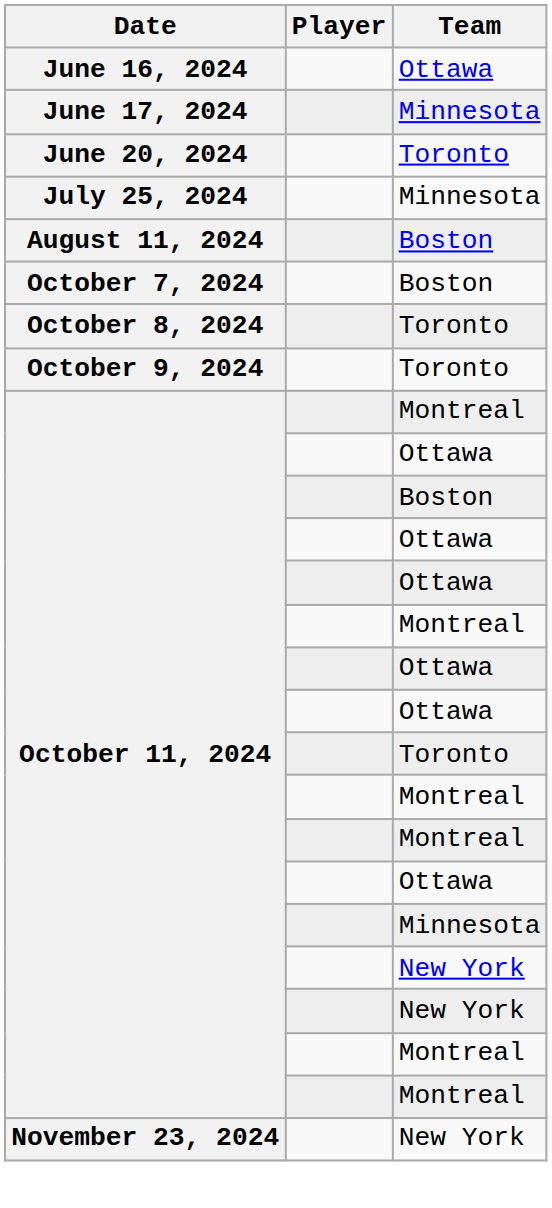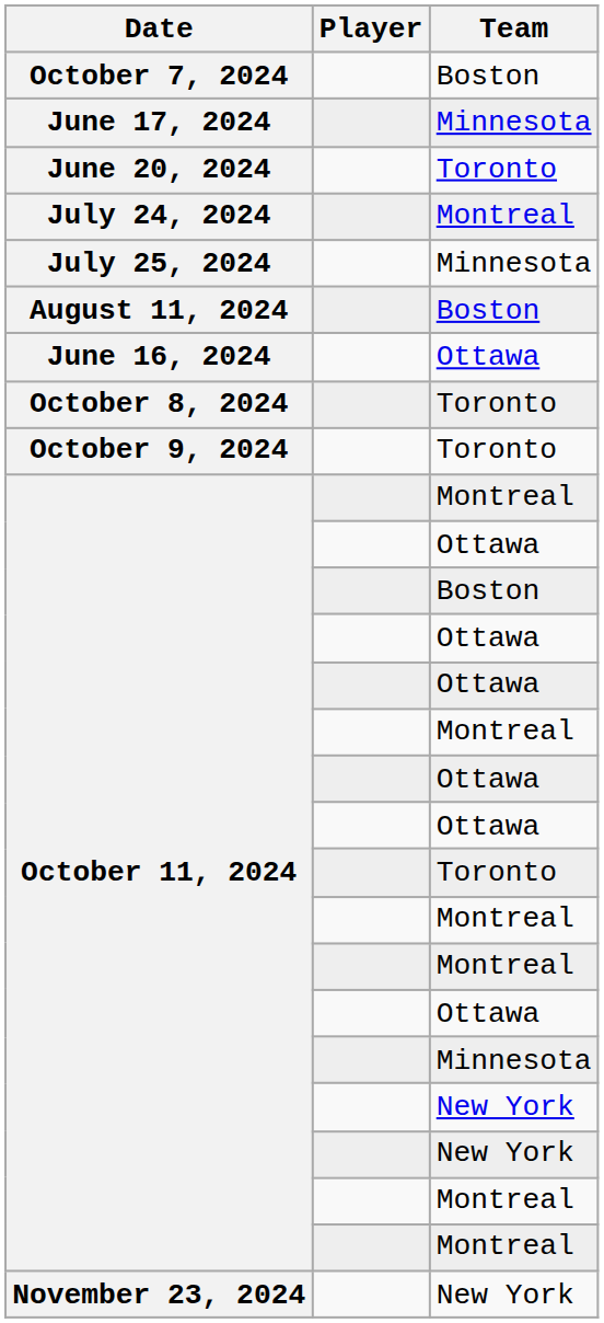rows swapped: June 16, 2024 <-> October 7, 2024
+ row: July 24, 2024 | Montreal
